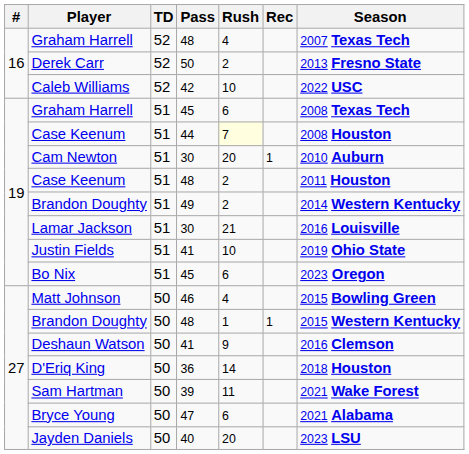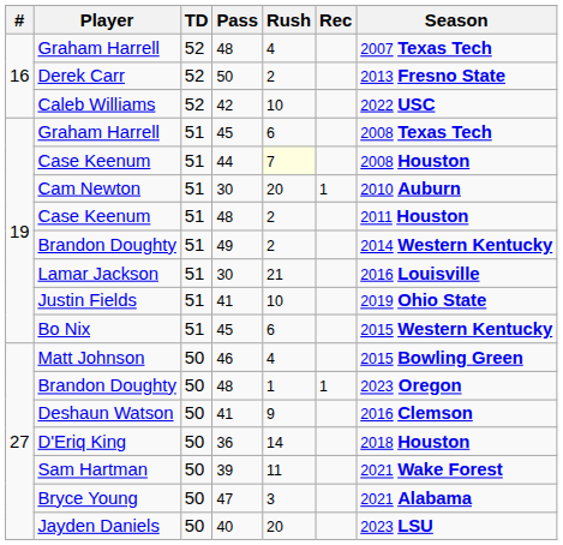Bo Nix | Season: 2023 Oregon -> 2015 Western Kentucky
Brandon Doughty / 48 | Season: 2015 Western Kentucky -> 2023 Oregon
Bryce Young | Rush: 6 -> 3
